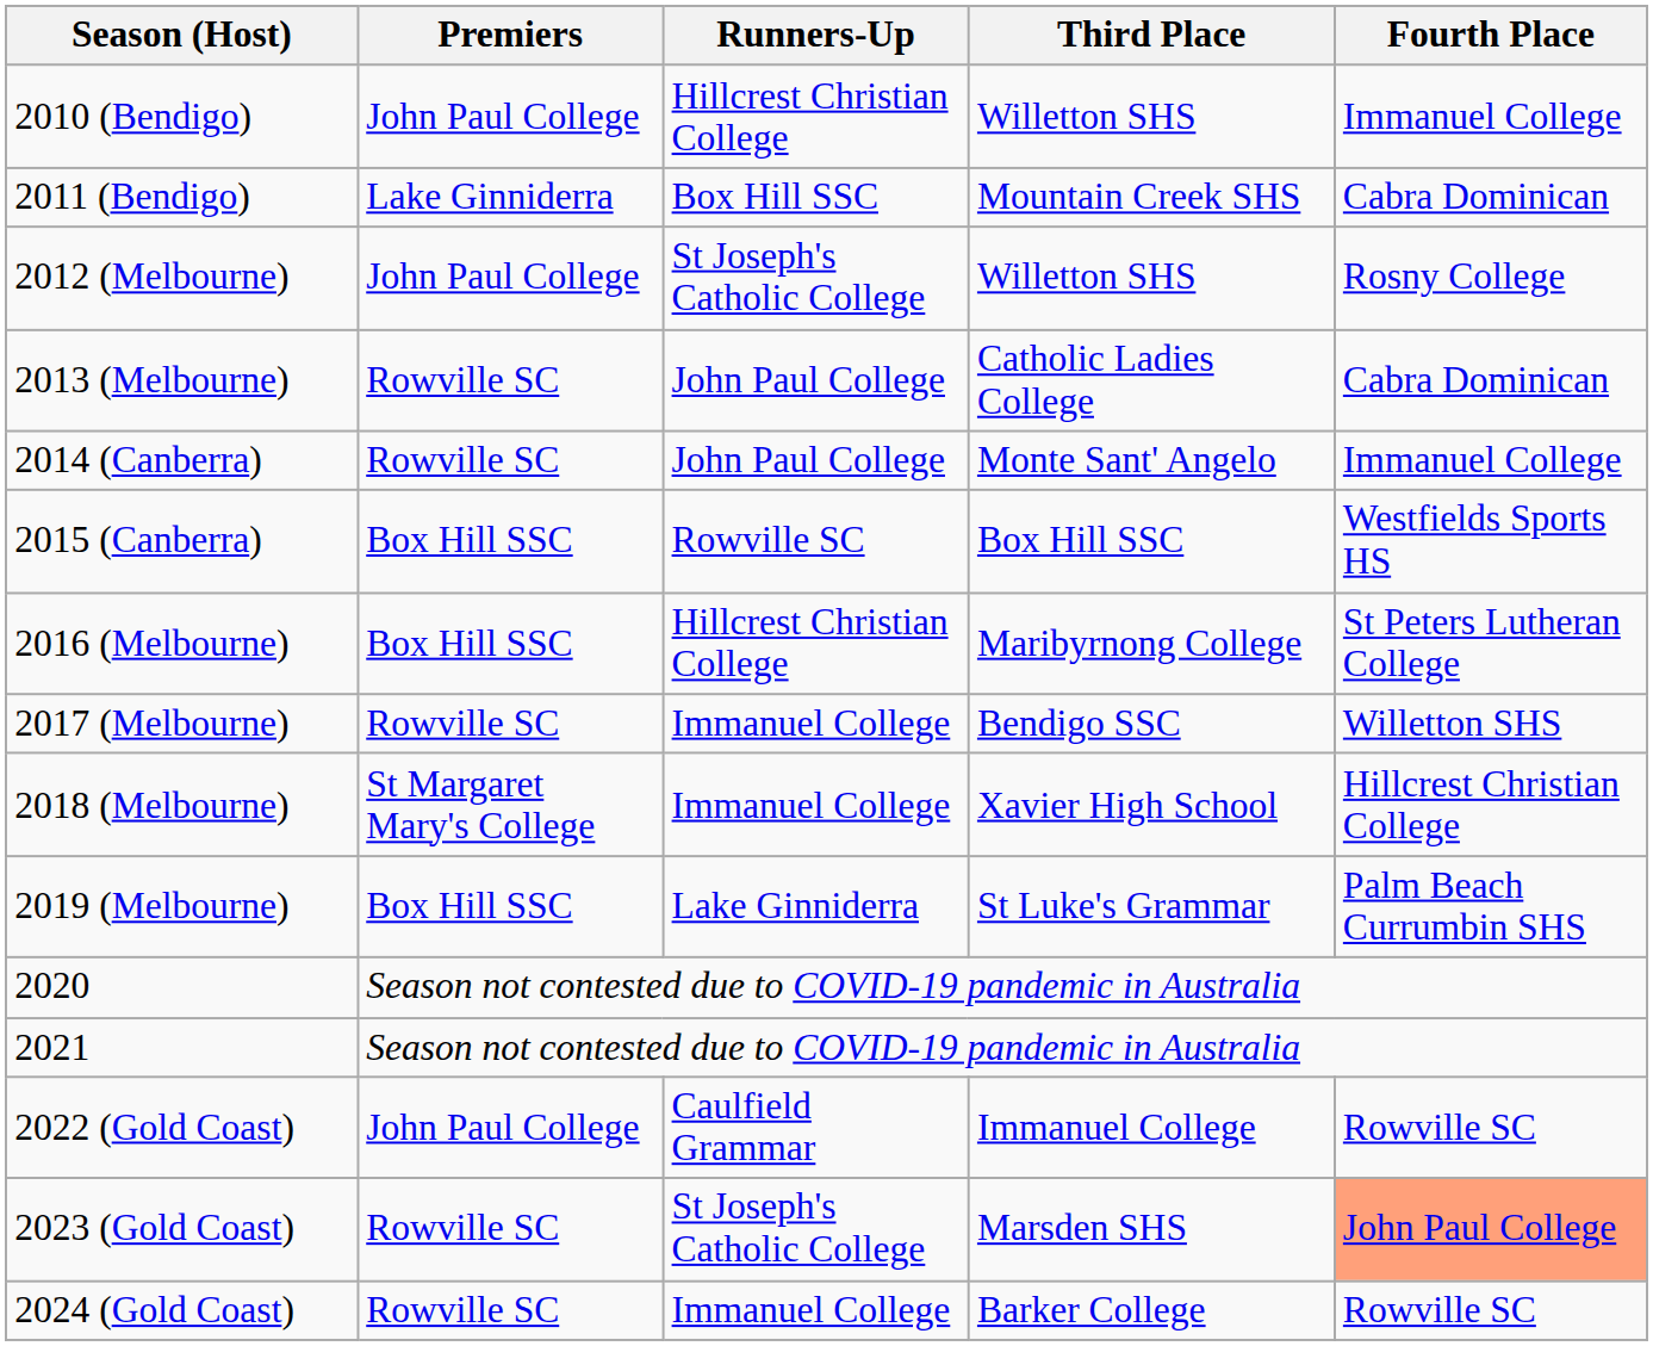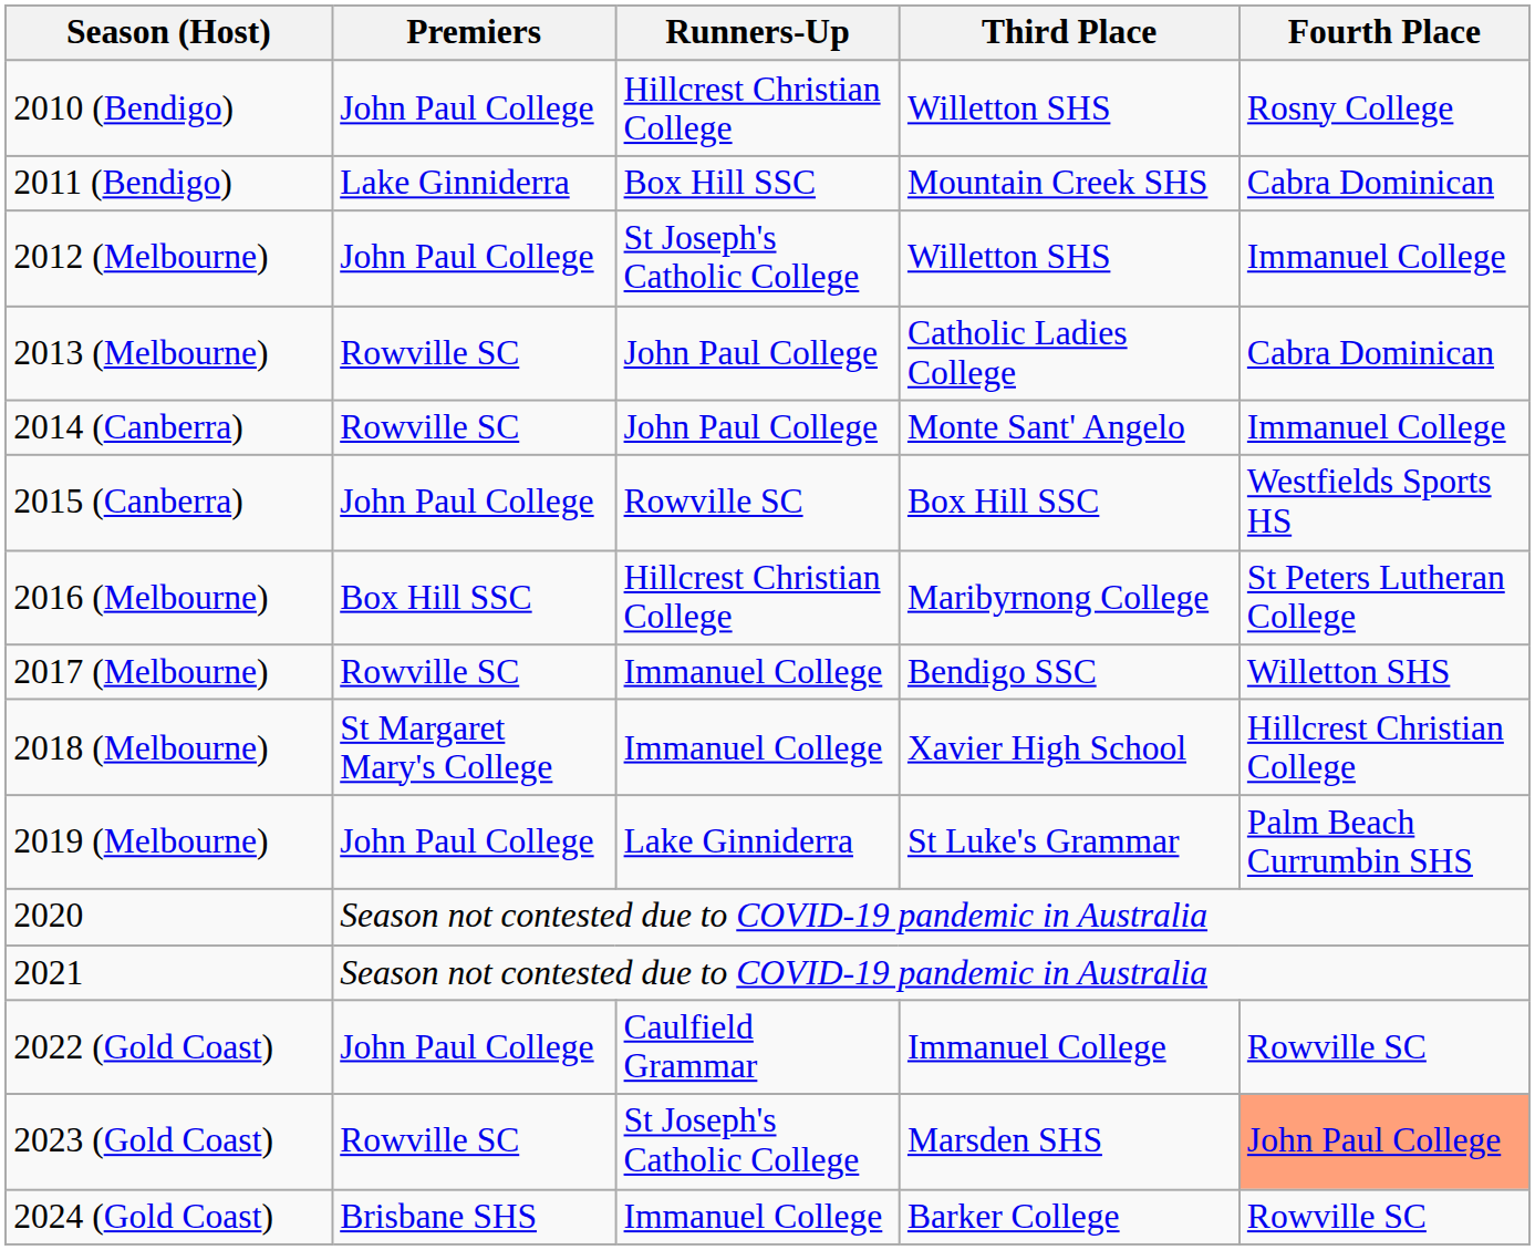2010 (Bendigo) | Fourth Place: Immanuel College -> Rosny College
2012 (Melbourne) | Fourth Place: Rosny College -> Immanuel College
2015 (Canberra) | Premiers: Box Hill SSC -> John Paul College
2019 (Melbourne) | Premiers: Box Hill SSC -> John Paul College
2024 (Gold Coast) | Premiers: Rowville SC -> Brisbane SHS
